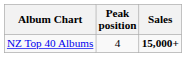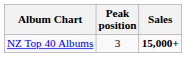NZ Top 40 Albums | Peak position: 4 -> 3
